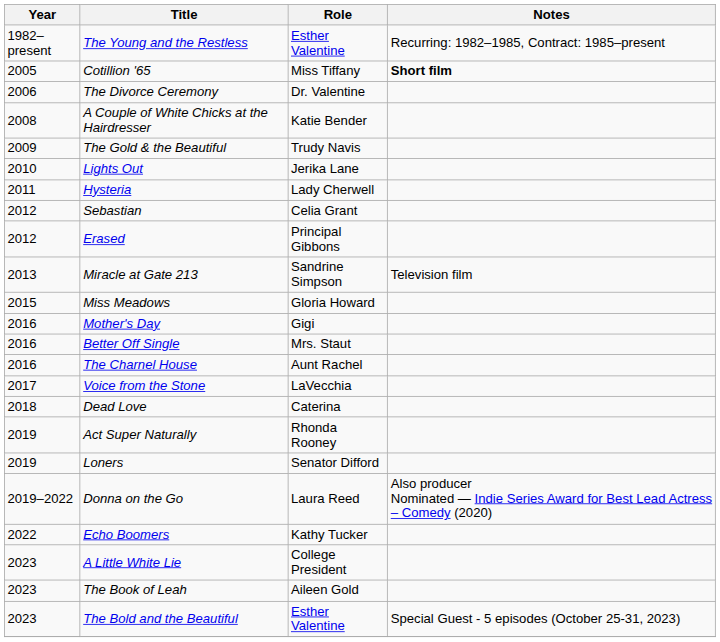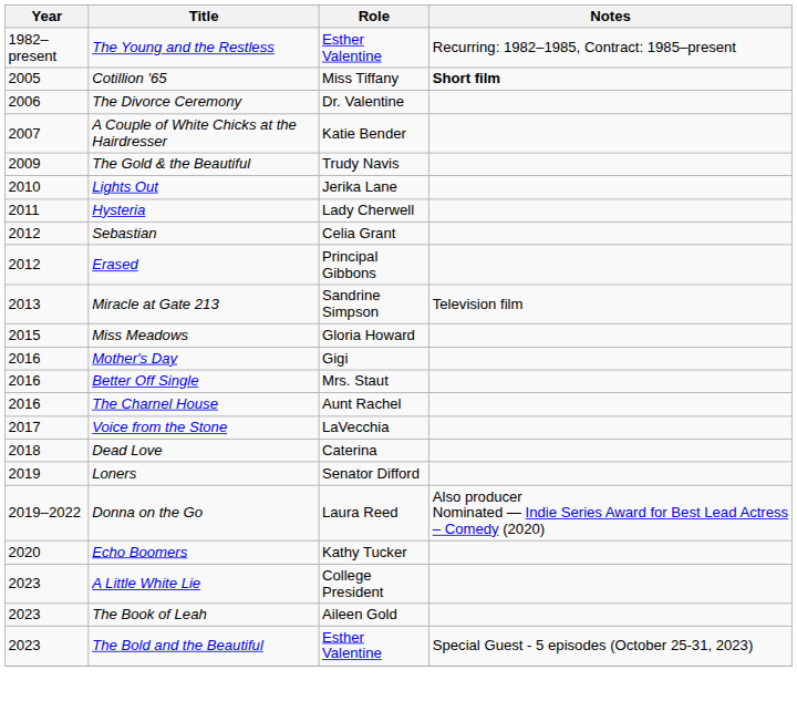A Couple of White Chicks at the Hairdresser | Year: 2008 -> 2007
- row: 2019 | Act Super Naturally | Rhonda Rooney
Echo Boomers | Year: 2022 -> 2020
